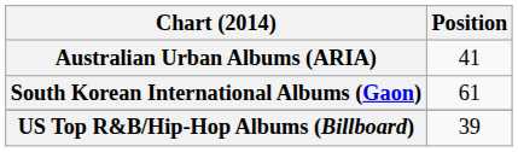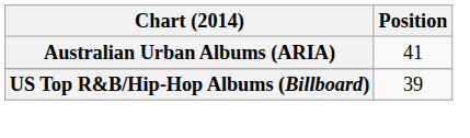- row: South Korean International Albums (Gaon) | 61
